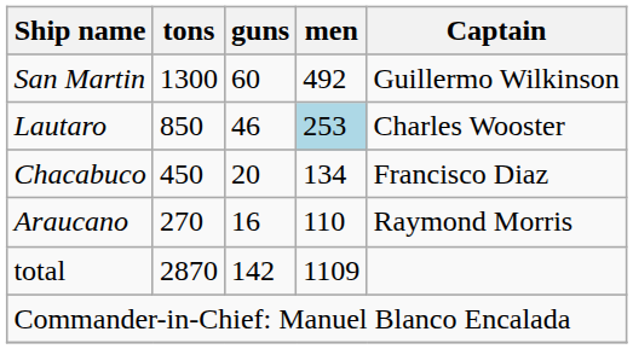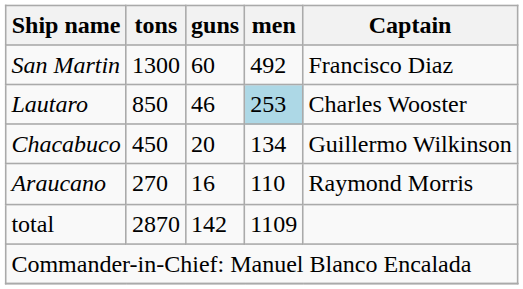San Martin | Captain: Guillermo Wilkinson -> Francisco Diaz
Chacabuco | Captain: Francisco Diaz -> Guillermo Wilkinson
